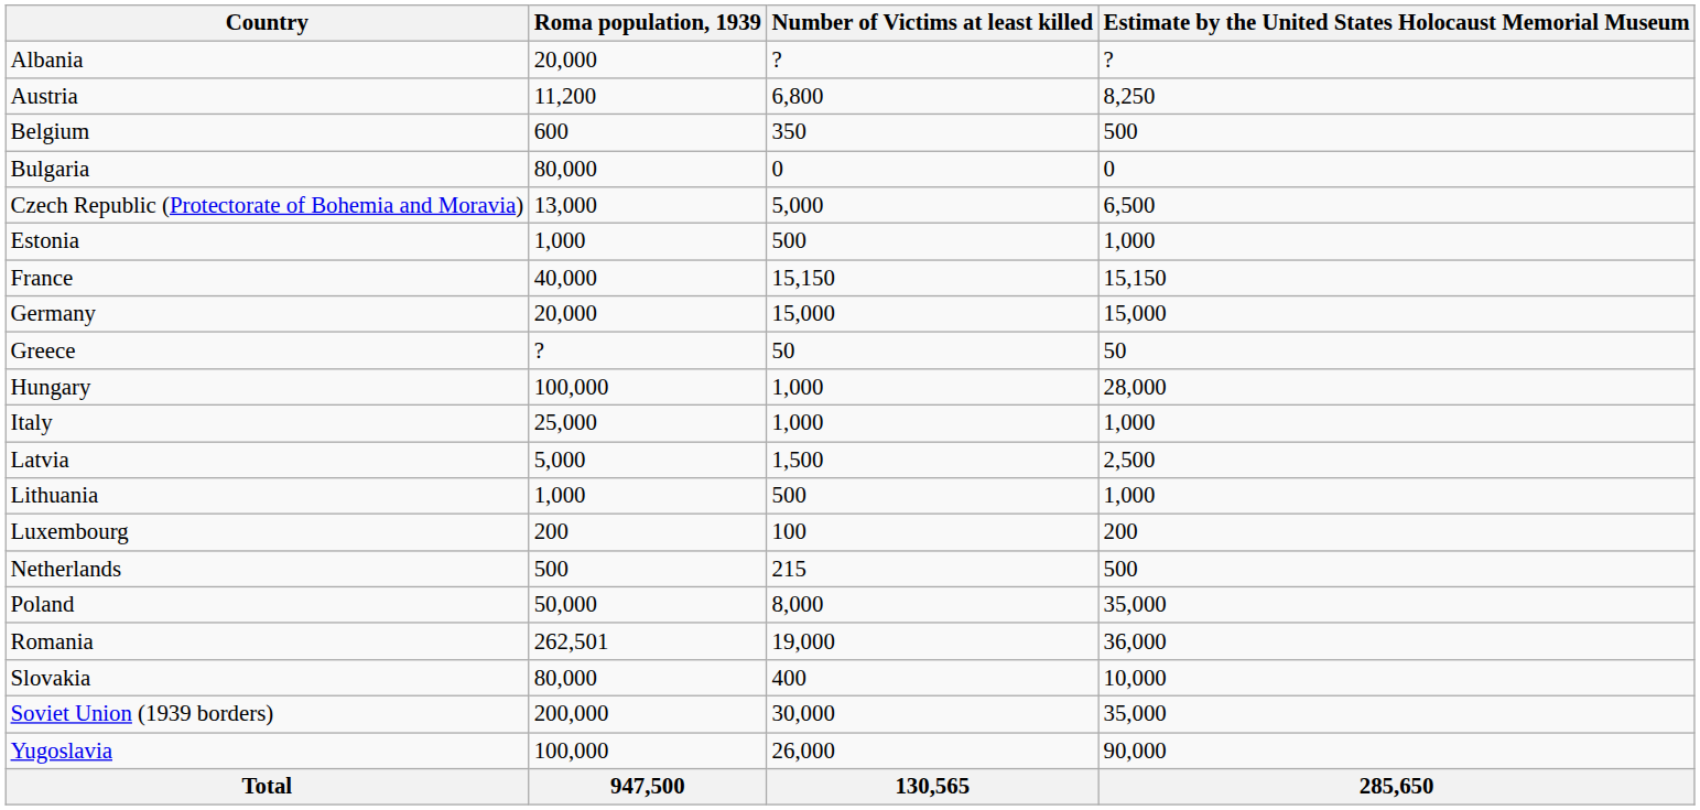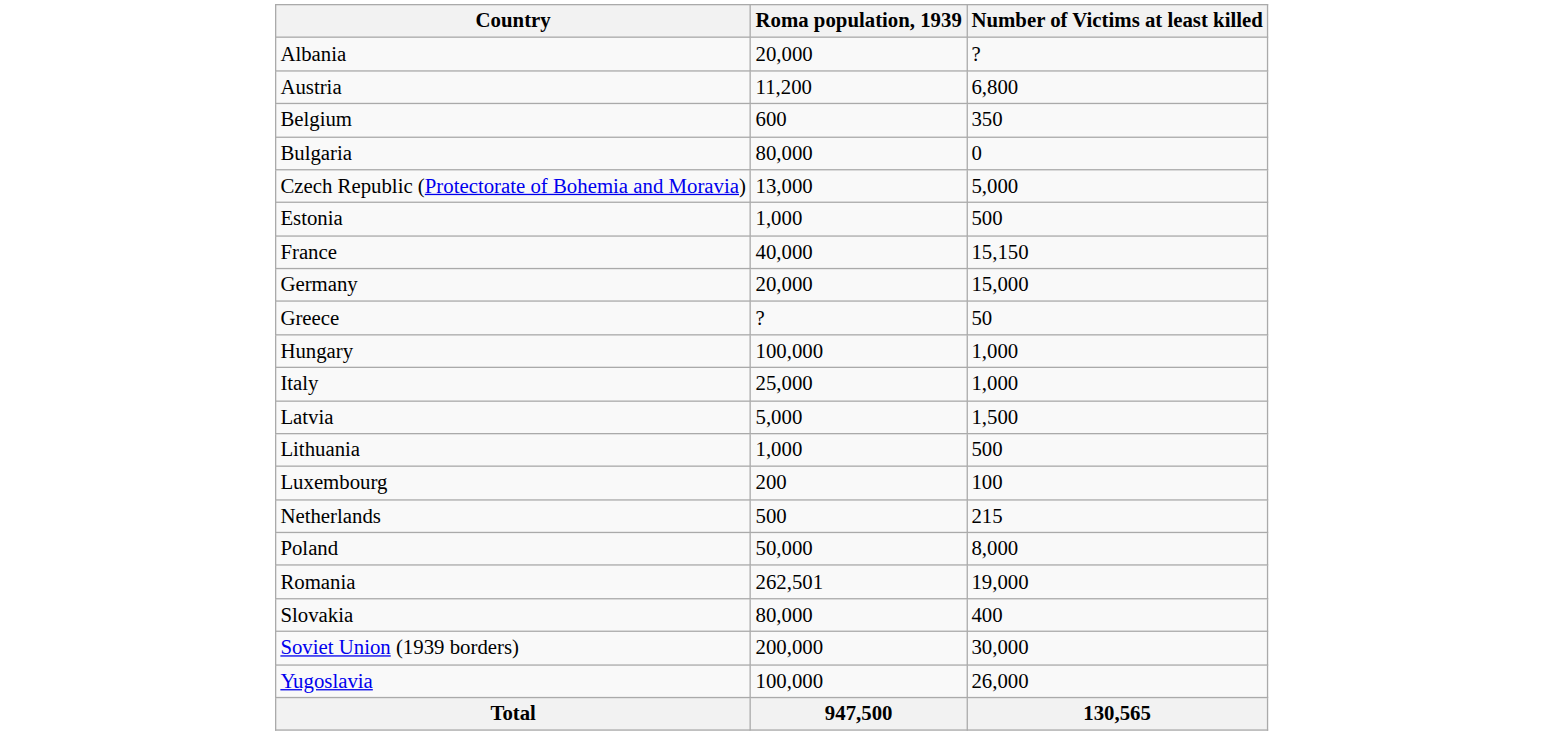- column: Estimate by the United States Holocaust Memorial Museum | ? | 8,250 | 500 | 0 | 6,500 | 1,000 | 15,150 | 15,000 | 50 | 28,000 | 1,000 | 2,500 | 1,000 | 200 | 500 | 35,000 | 36,000 | 10,000 | 35,000 | 90,000 | 285,650
